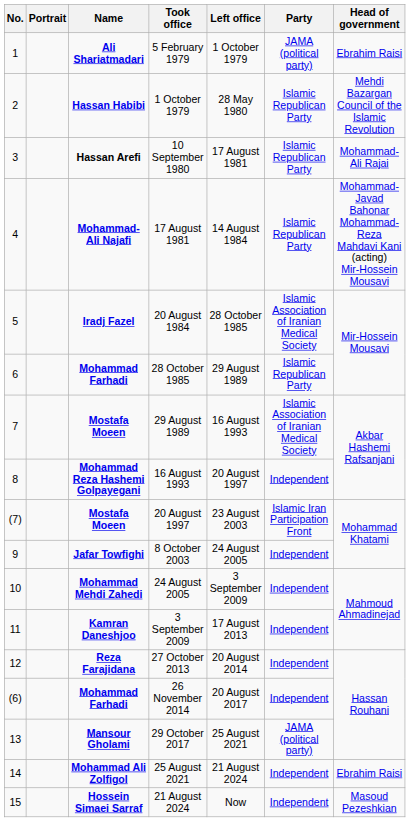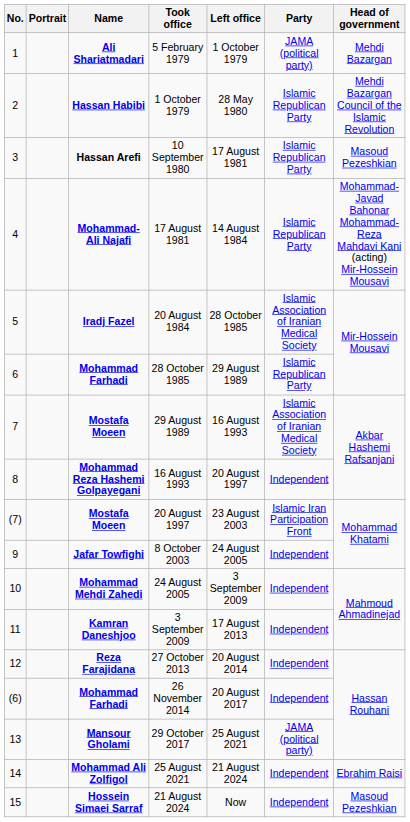5 February 1979 | Head of government: Ebrahim Raisi -> Mehdi Bazargan
10 September 1980 | Head of government: Mohammad-Ali Rajai -> Masoud Pezeshkian
